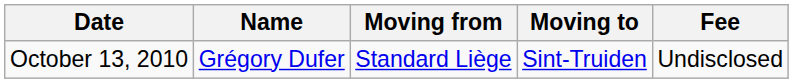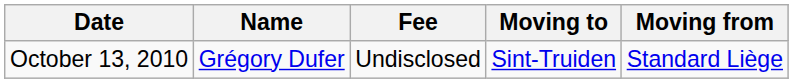columns swapped: Moving from <-> Fee
